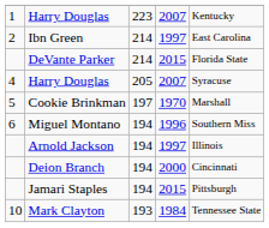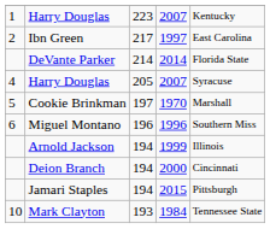Ibn Green | column 3: 214 -> 217
DeVante Parker | column 4: 2015 -> 2014
Miguel Montano | column 3: 194 -> 196
Arnold Jackson | column 4: 1997 -> 1999
